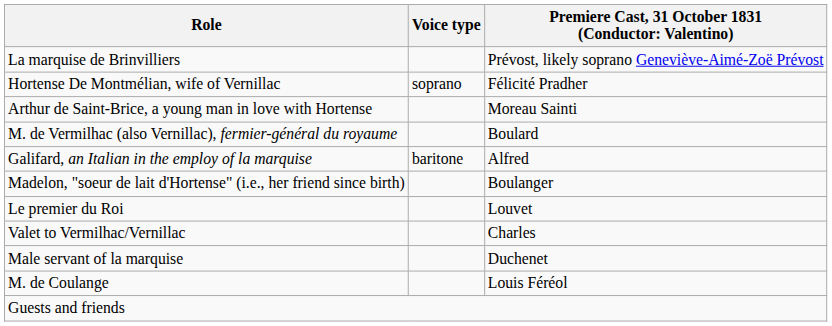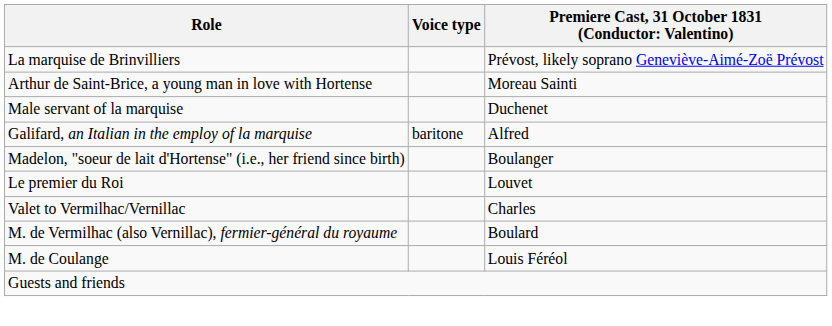- row: Hortense De Montmélian, wife of Vernillac | soprano | Félicité Pradher
rows swapped: M. de Vermilhac (also Vernillac), fermier-général du royaume <-> Male servant of la marquise
